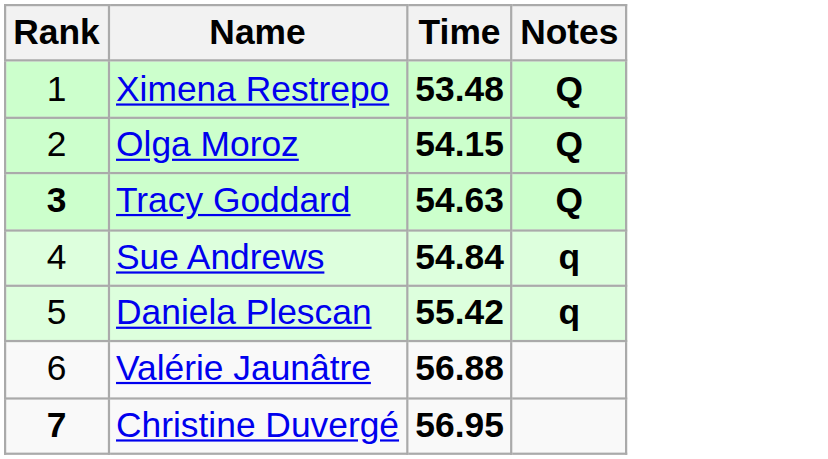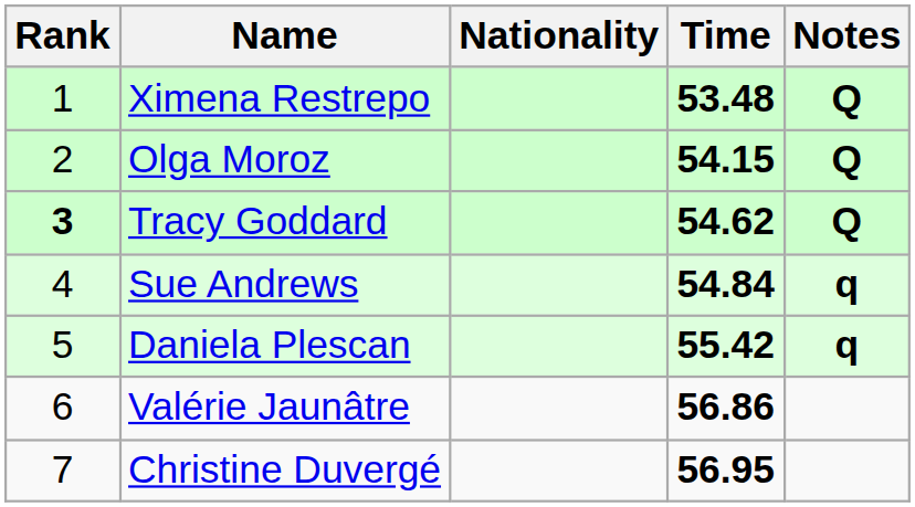+ column: Nationality
Tracy Goddard | Time: 54.63 -> 54.62
Valérie Jaunâtre | Time: 56.88 -> 56.86
Christine Duvergé | Rank: bold -> normal
